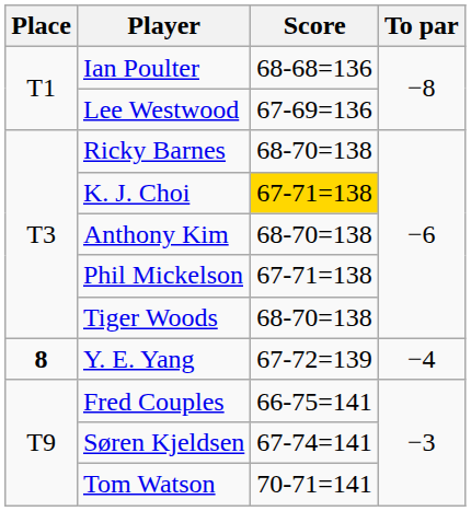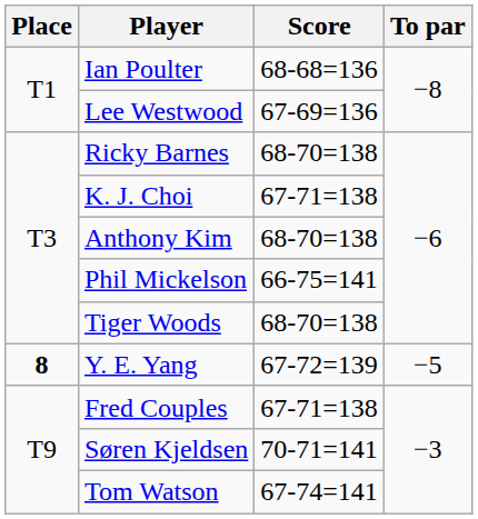K. J. Choi | Score: gold background -> no background
Phil Mickelson | Score: 67-71=138 -> 66-75=141
Y. E. Yang | To par: −4 -> −5
Fred Couples | Score: 66-75=141 -> 67-71=138
Søren Kjeldsen | Score: 67-74=141 -> 70-71=141
Tom Watson | Score: 70-71=141 -> 67-74=141
